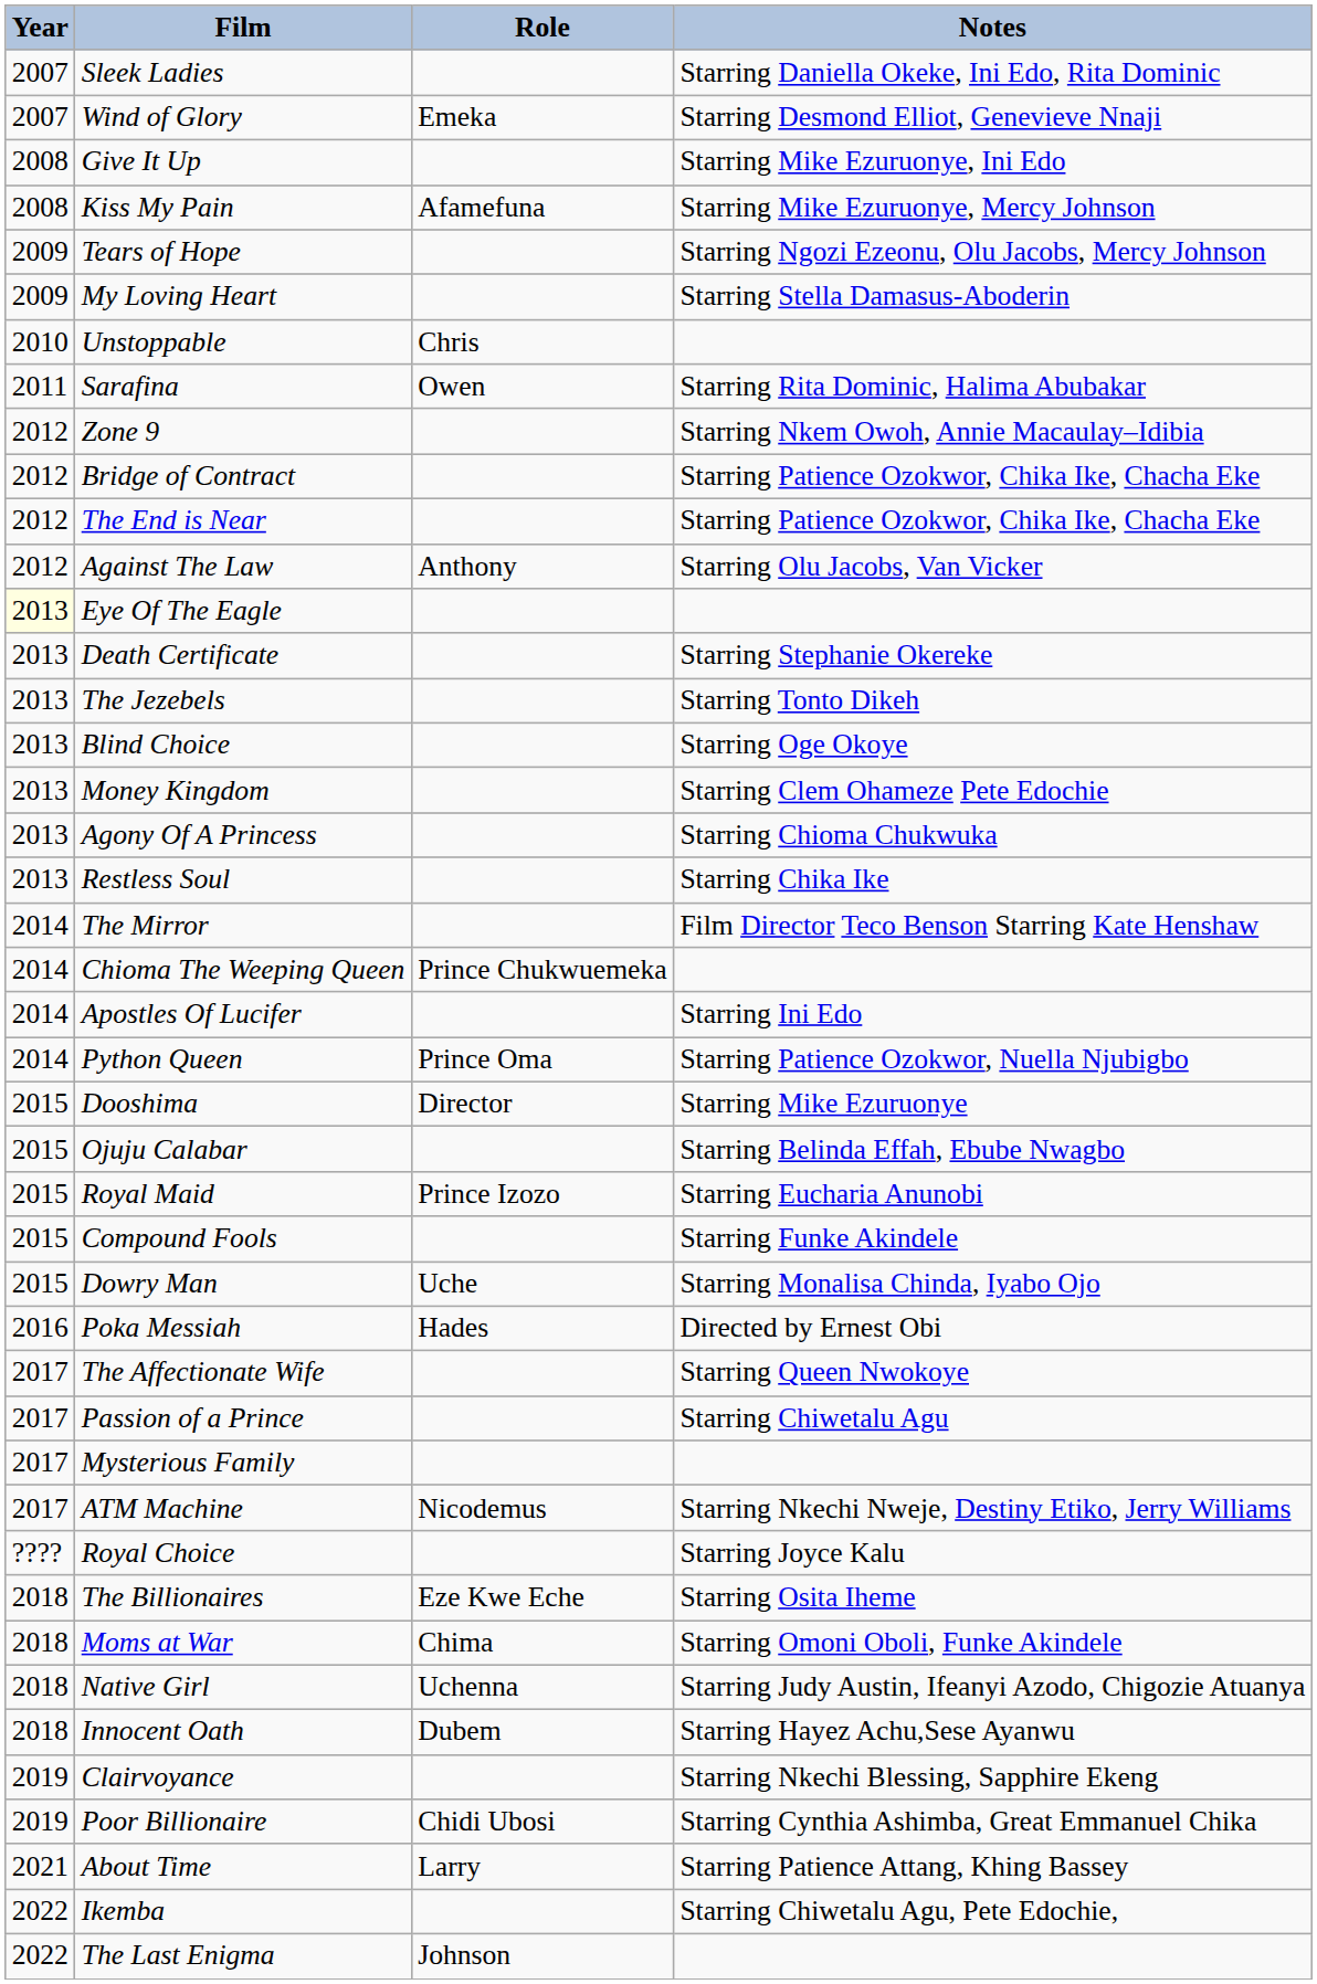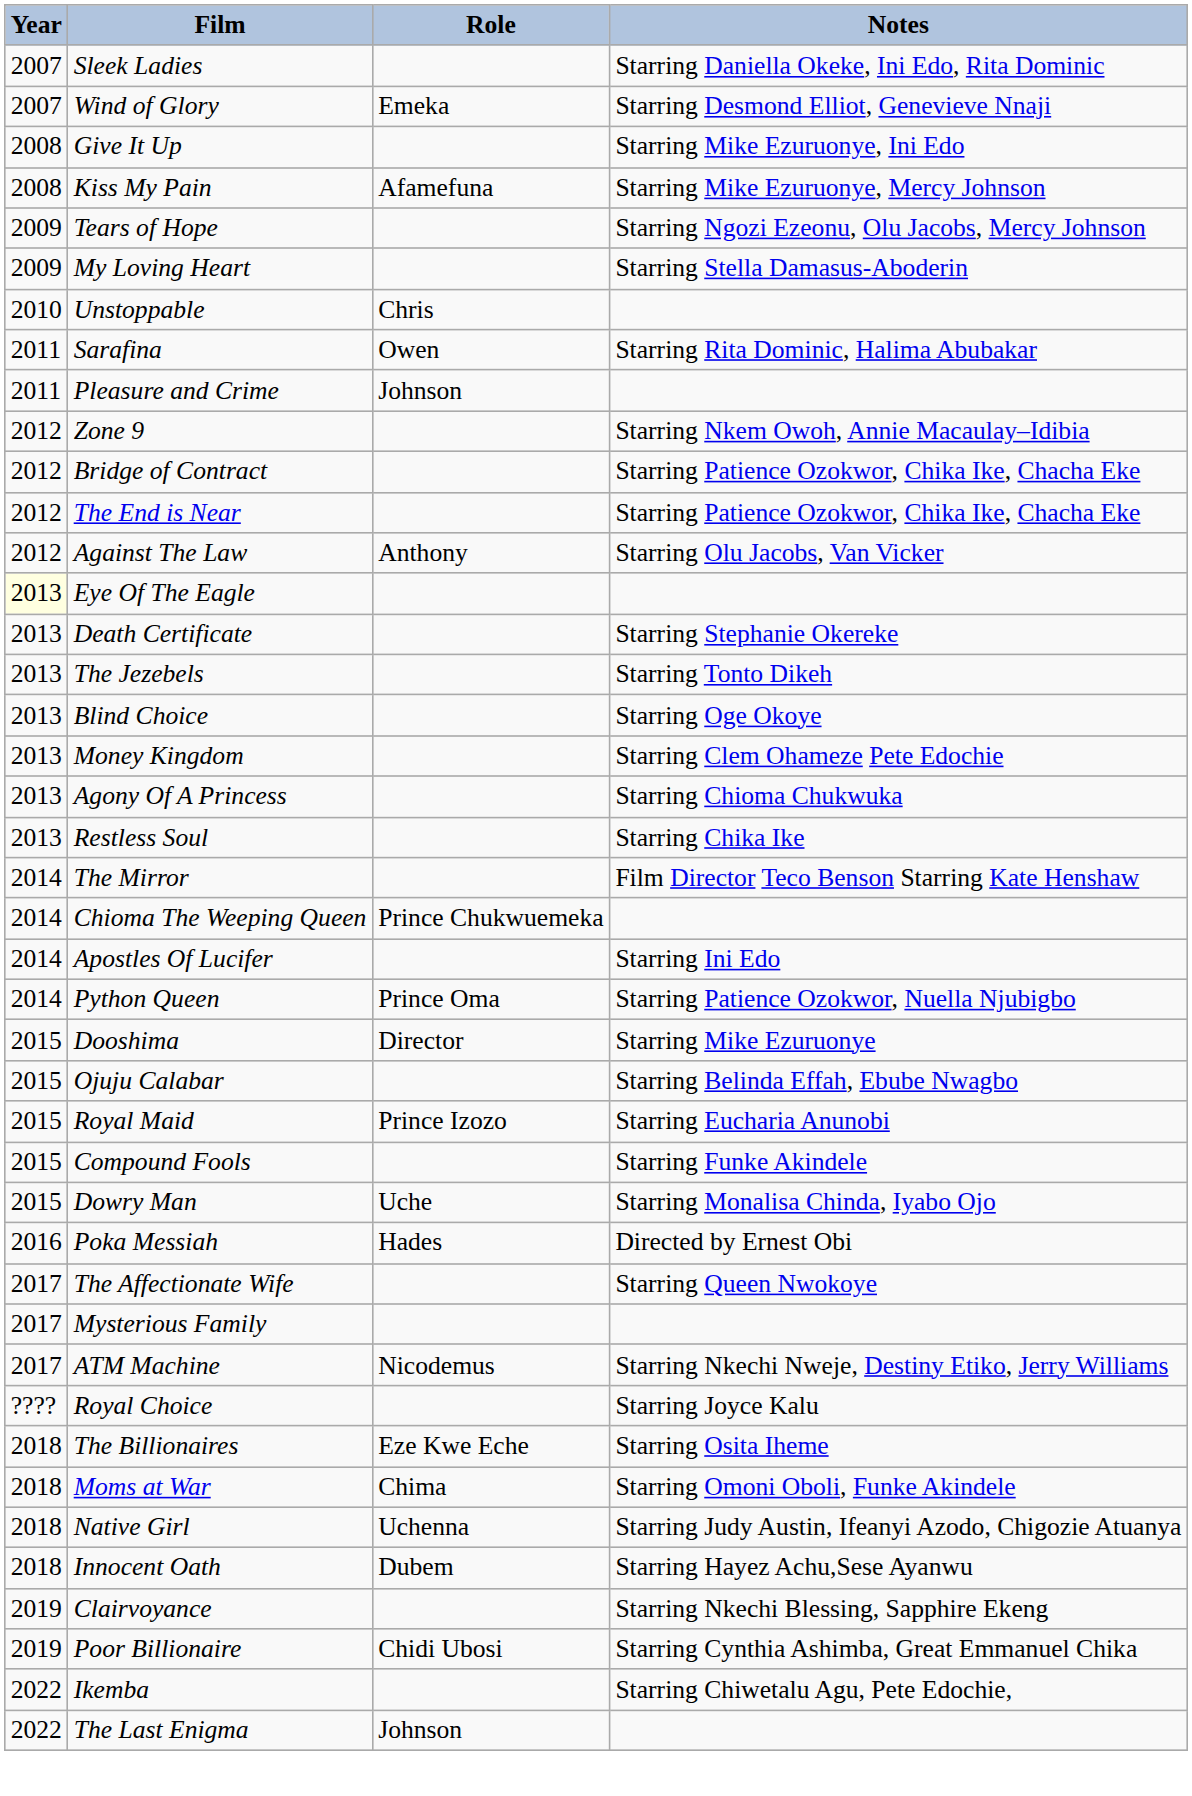+ row: 2011 | Pleasure and Crime | Johnson
- row: 2017 | Passion of a Prince | Starring Chiwetalu Agu
- row: 2021 | About Time | Larry | Starring Patience Attang, Khing Bassey
